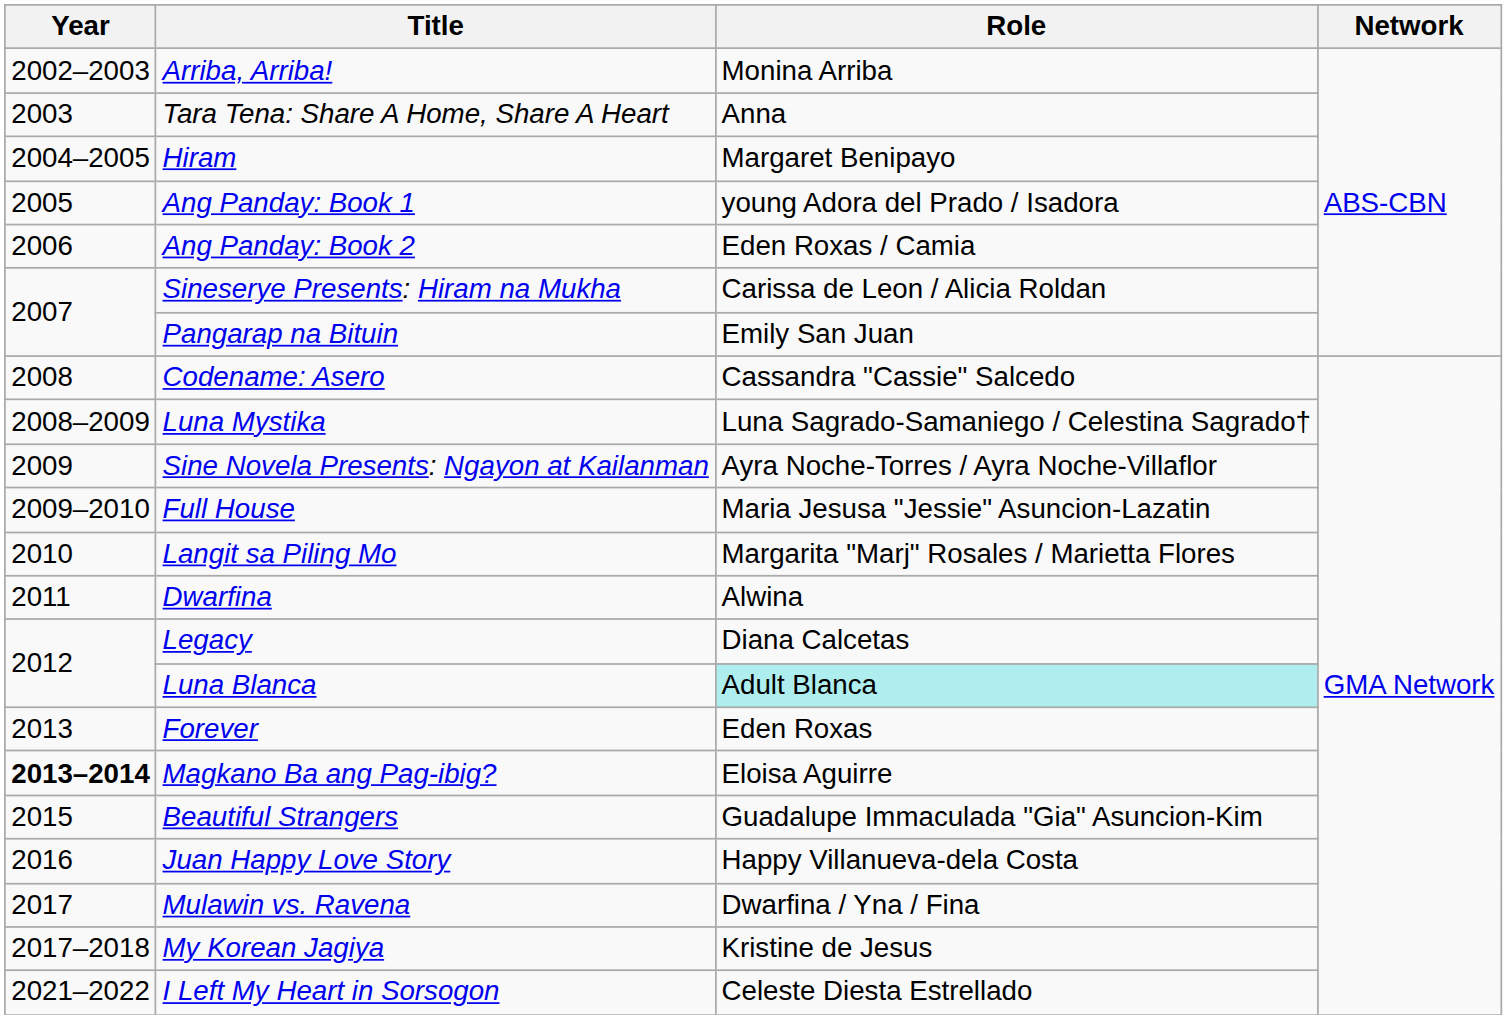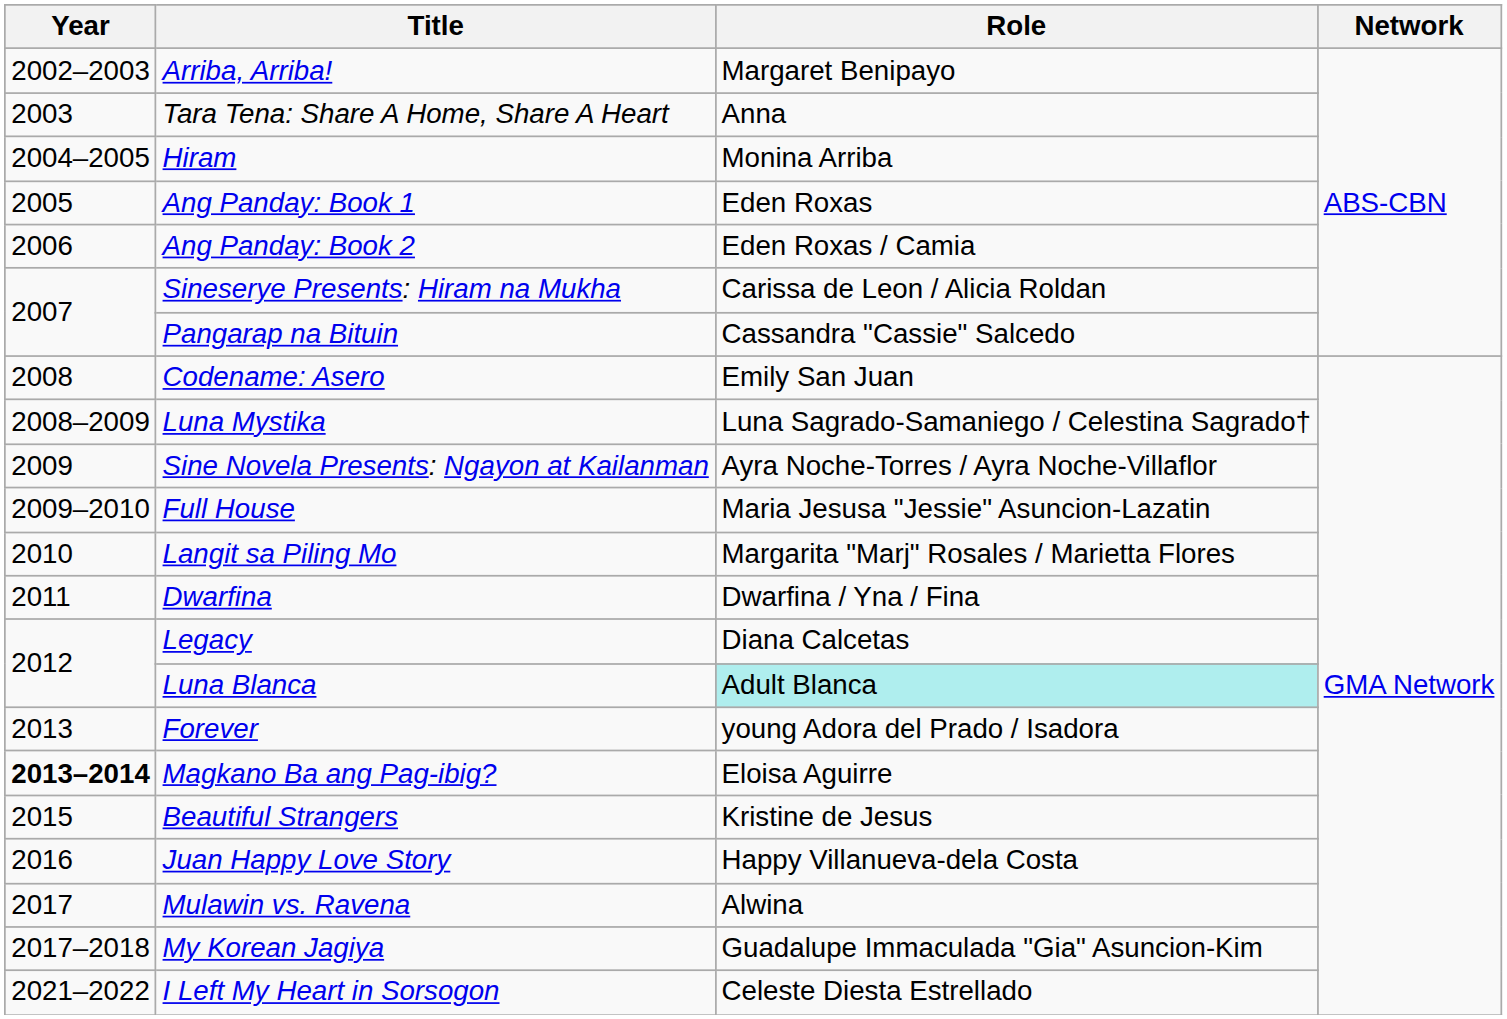Arriba, Arriba! | Role: Monina Arriba -> Margaret Benipayo
Hiram | Role: Margaret Benipayo -> Monina Arriba
Ang Panday: Book 1 | Role: young Adora del Prado / Isadora -> Eden Roxas
Pangarap na Bituin | Role: Emily San Juan -> Cassandra "Cassie" Salcedo
Codename: Asero | Role: Cassandra "Cassie" Salcedo -> Emily San Juan
Dwarfina | Role: Alwina -> Dwarfina / Yna / Fina
Forever | Role: Eden Roxas -> young Adora del Prado / Isadora
Beautiful Strangers | Role: Guadalupe Immaculada "Gia" Asuncion-Kim -> Kristine de Jesus
Mulawin vs. Ravena | Role: Dwarfina / Yna / Fina -> Alwina
My Korean Jagiya | Role: Kristine de Jesus -> Guadalupe Immaculada "Gia" Asuncion-Kim
